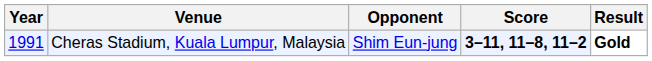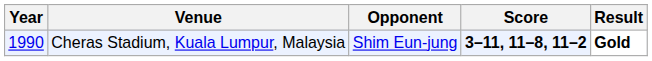Cheras Stadium, Kuala Lumpur, Malaysia | Year: 1991 -> 1990
